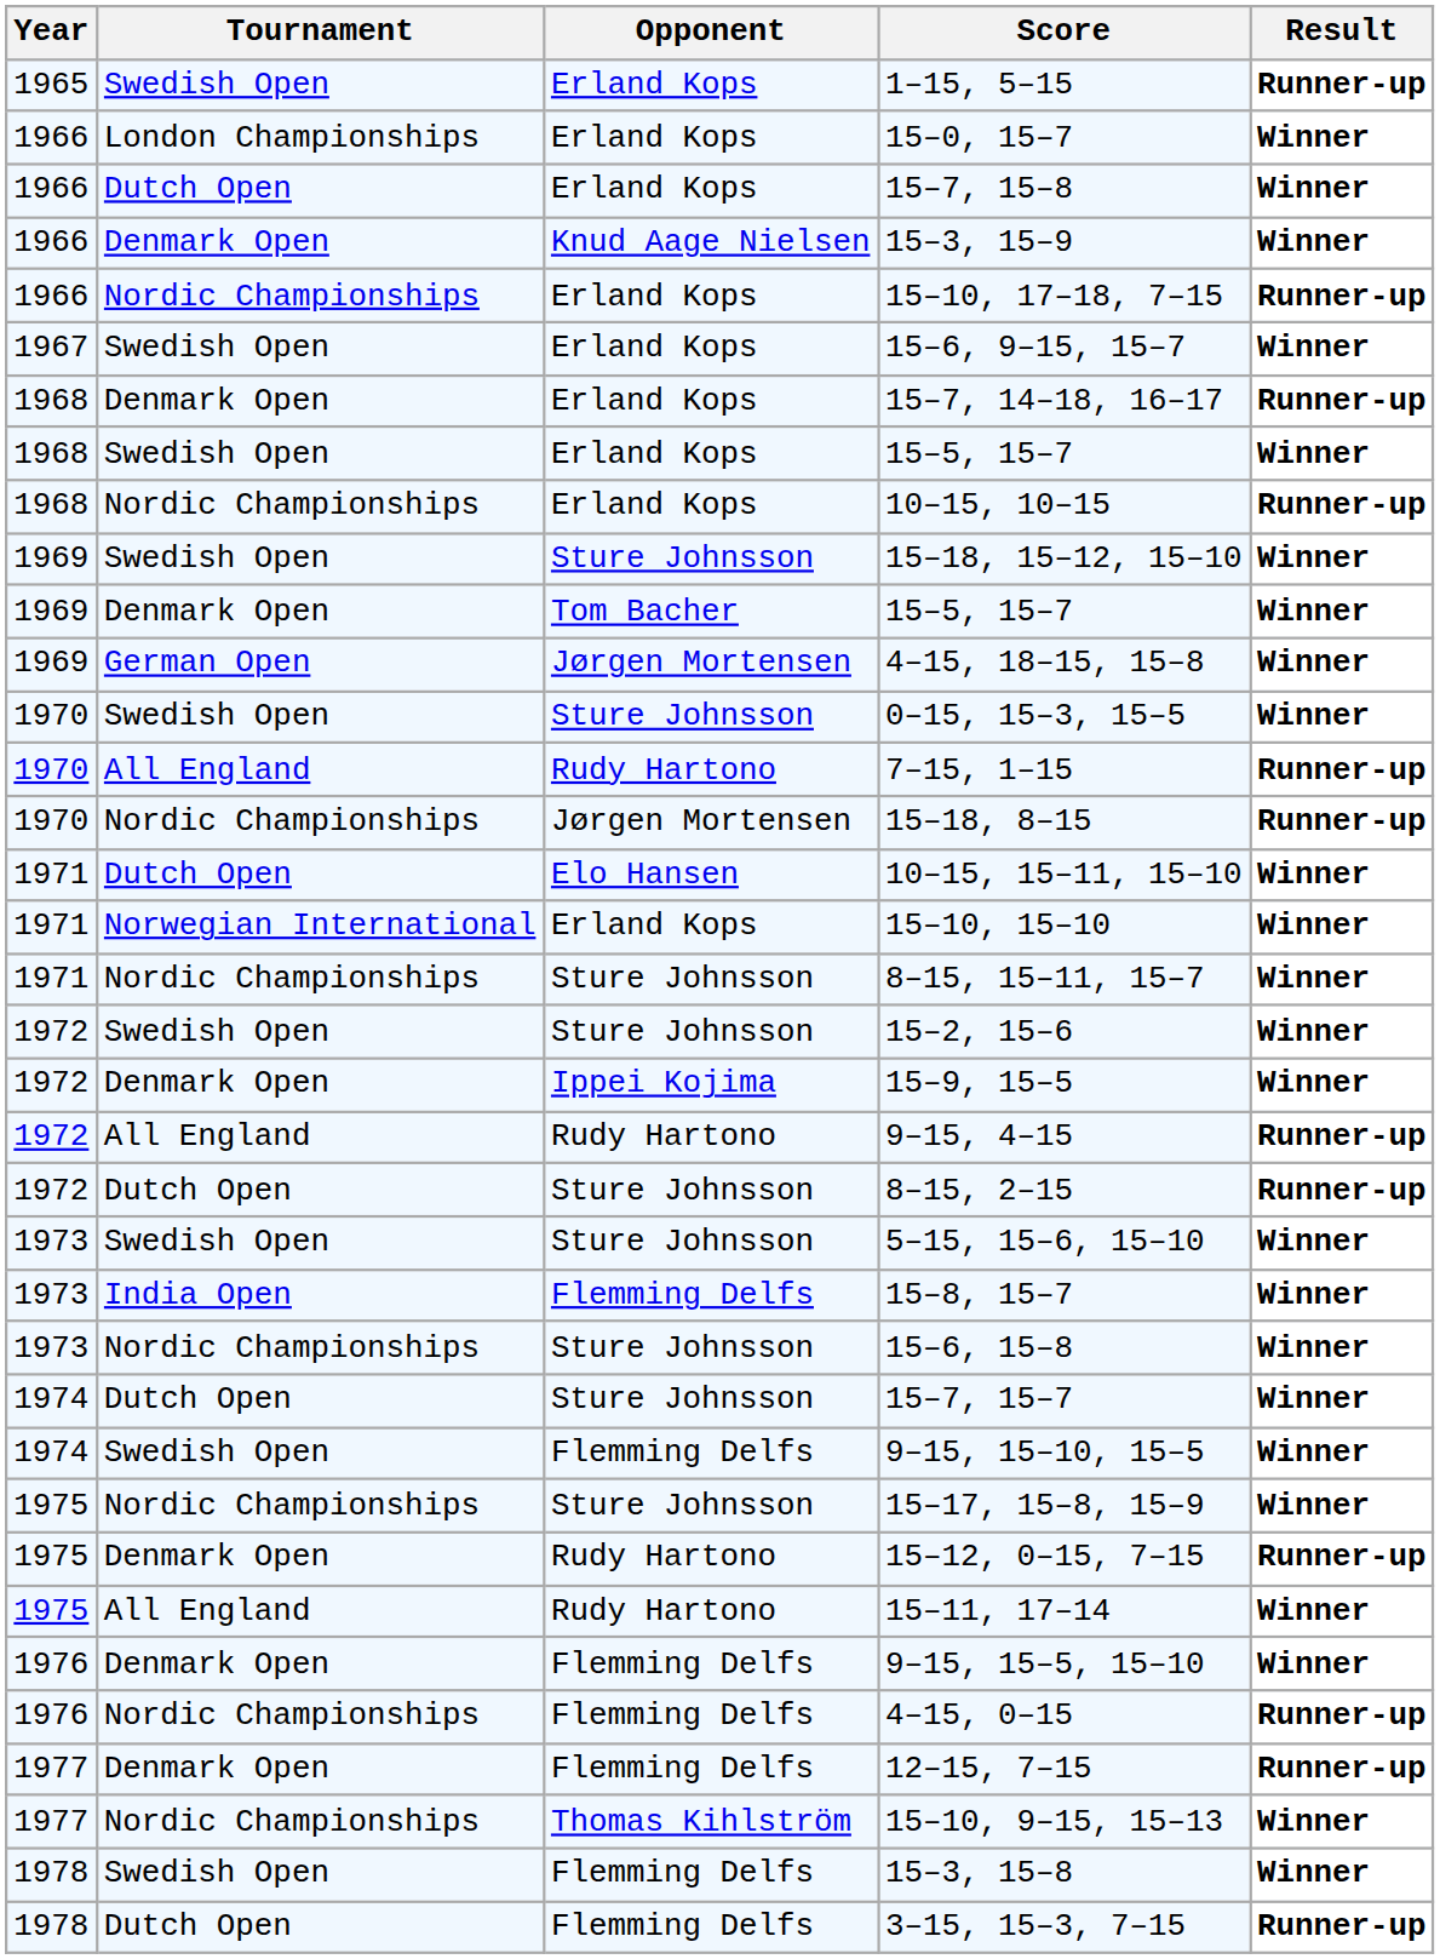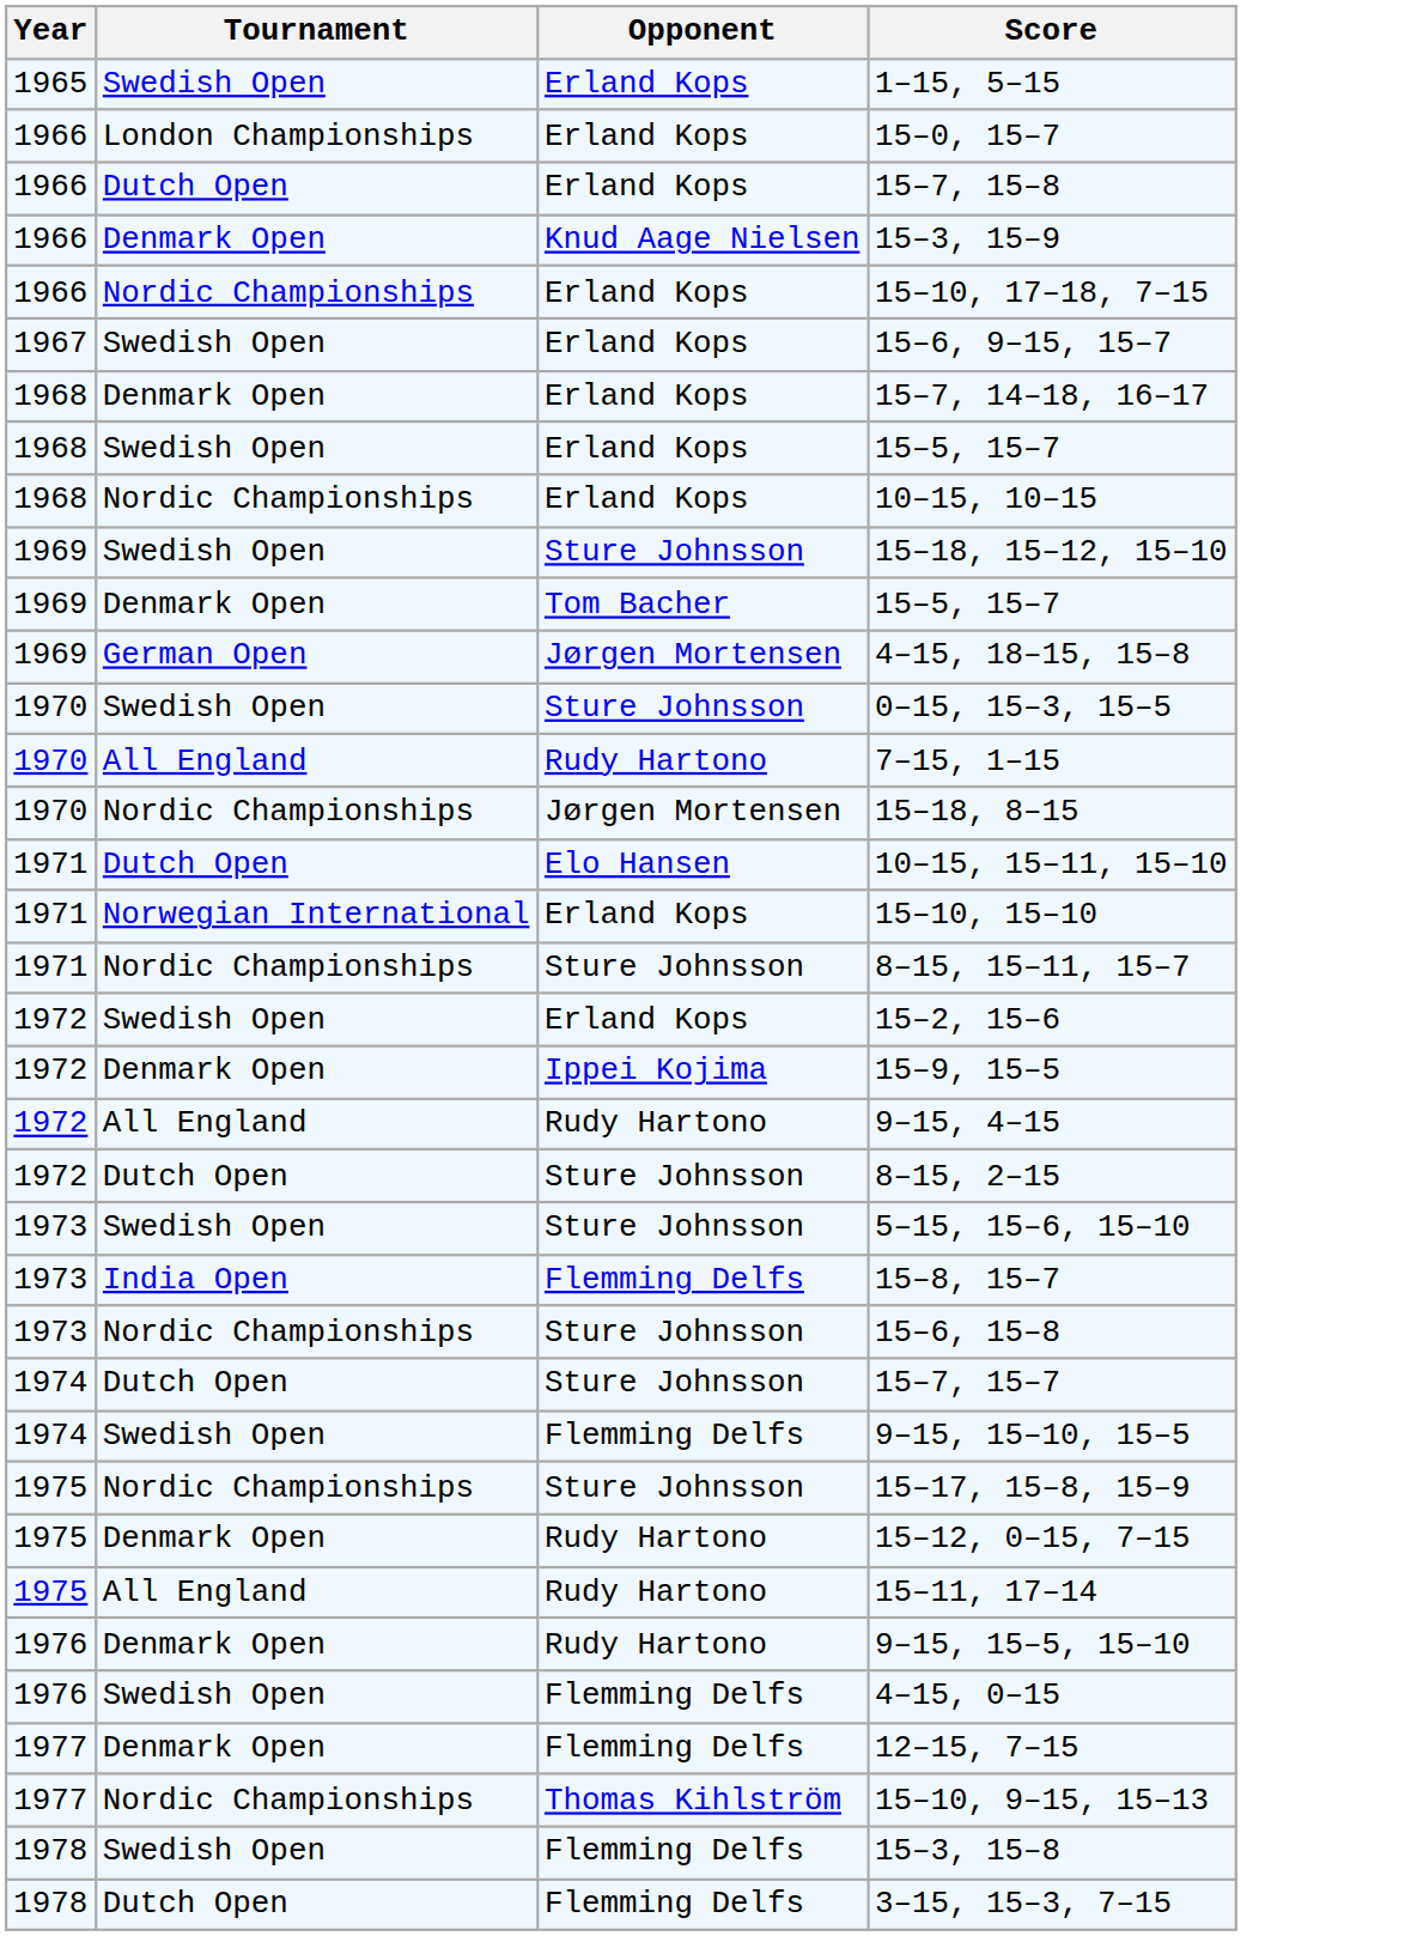- column: Result | Runner-up | Winner | Winner | Winner | Runner-up | Winner | Runner-up | Winner | Runner-up | Winner | Winner | Winner | Winner | Runner-up | Runner-up | Winner | Winner | Winner | Winner | Winner | Runner-up | Runner-up | Winner | Winner | Winner | Winner | Winner | Winner | Runner-up | Winner | Winner | Runner-up | Runner-up | Winner | Winner | Runner-up
15–2, 15–6 | Opponent: Sture Johnsson -> Erland Kops
9–15, 15–5, 15–10 | Opponent: Flemming Delfs -> Rudy Hartono
4–15, 0–15 | Tournament: Nordic Championships -> Swedish Open
